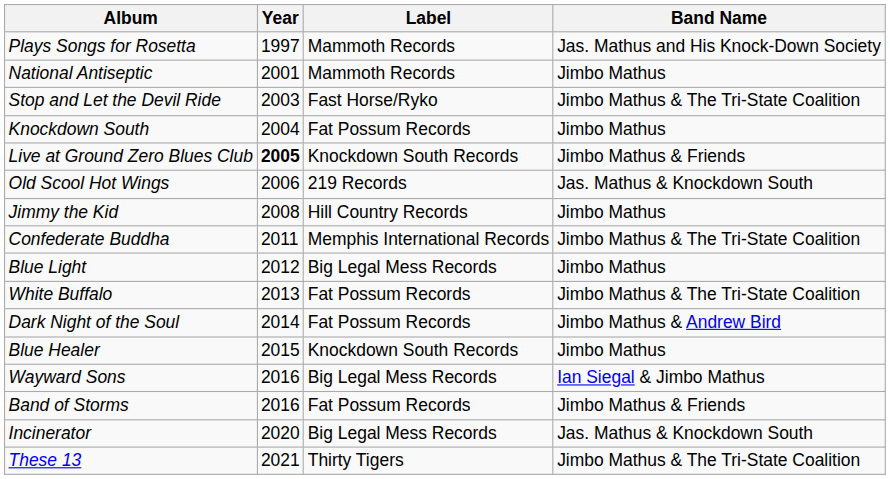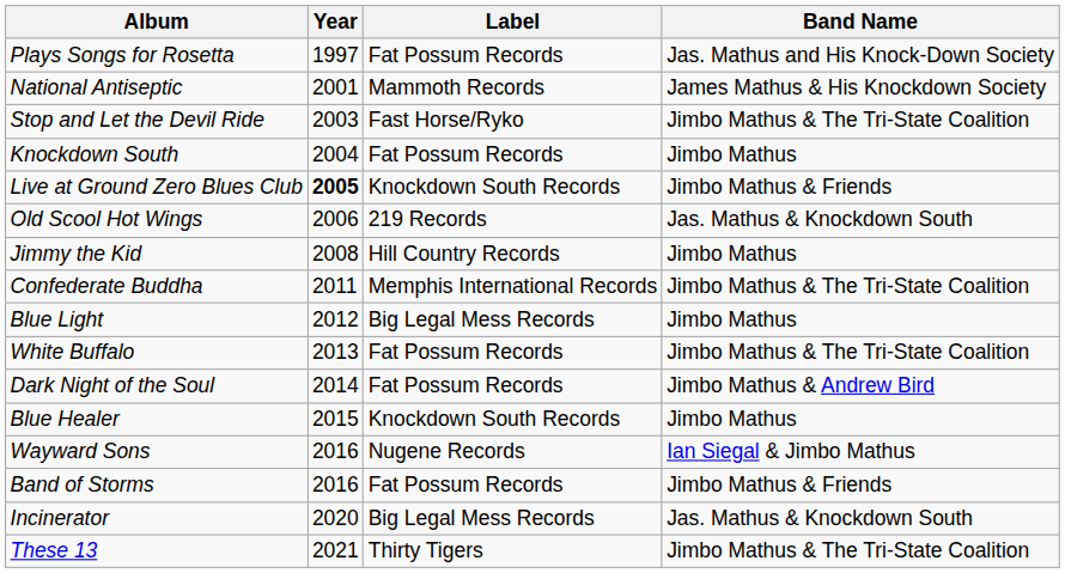Plays Songs for Rosetta | Label: Mammoth Records -> Fat Possum Records
National Antiseptic | Band Name: Jimbo Mathus -> James Mathus & His Knockdown Society
Wayward Sons | Label: Big Legal Mess Records -> Nugene Records
